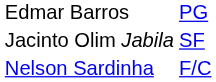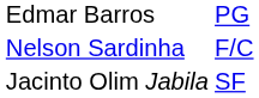rows swapped: Nelson Sardinha <-> Jacinto Olim Jabila
